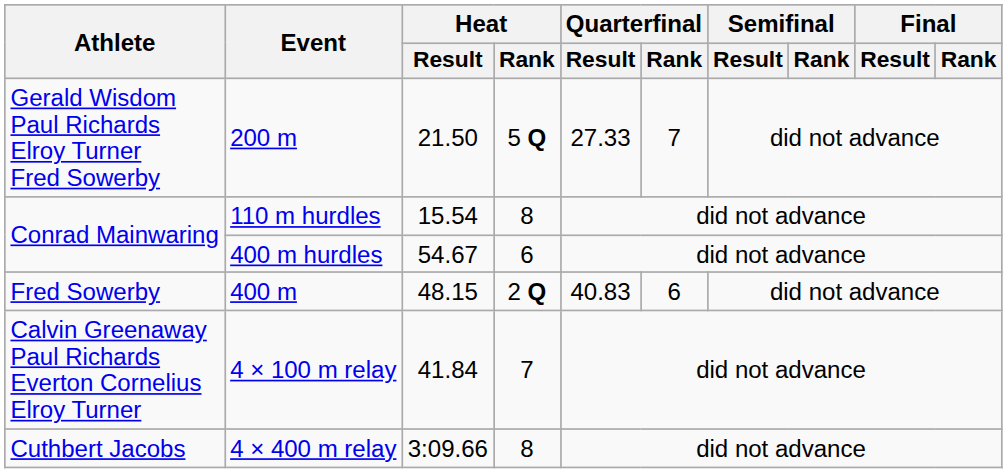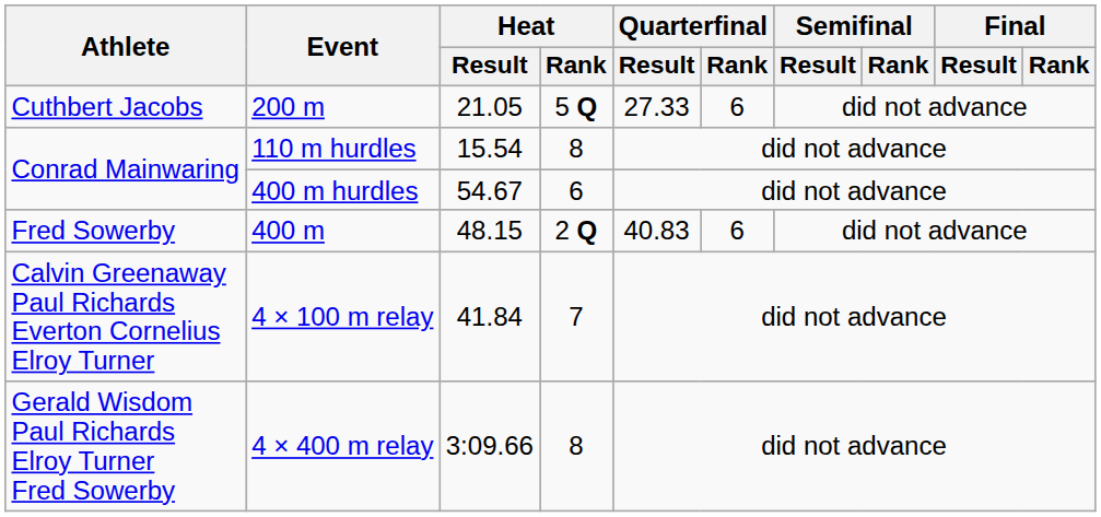200 m | Athlete: Gerald Wisdom Paul Richards Elroy Turner Fred Sowerby -> Cuthbert Jacobs
200 m | Heat / Result: 21.50 -> 21.05
200 m | Quarterfinal / Rank: 7 -> 6
4 × 400 m relay | Athlete: Cuthbert Jacobs -> Gerald Wisdom Paul Richards Elroy Turner Fred Sowerby
